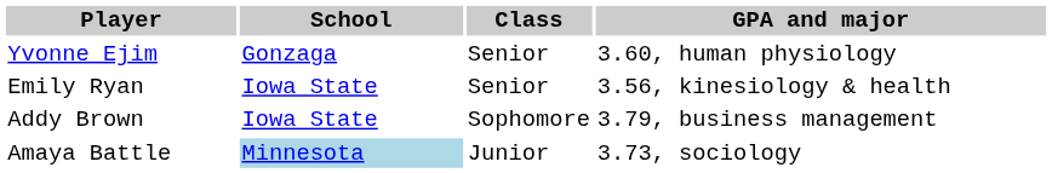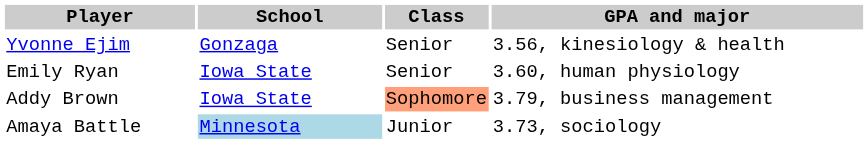Yvonne Ejim | GPA and major: 3.60, human physiology -> 3.56, kinesiology & health
Emily Ryan | GPA and major: 3.56, kinesiology & health -> 3.60, human physiology
Addy Brown | Class: no background -> lightsalmon background
